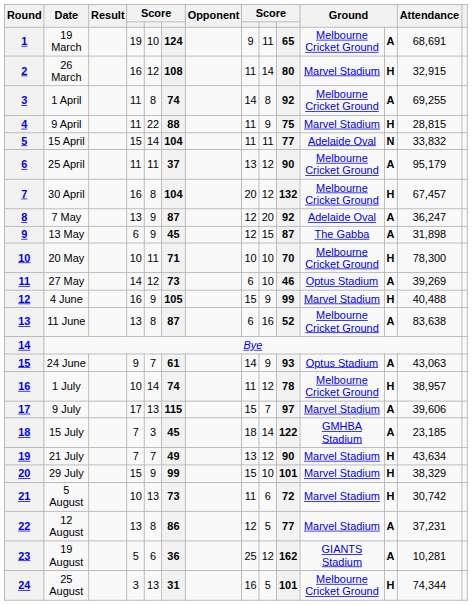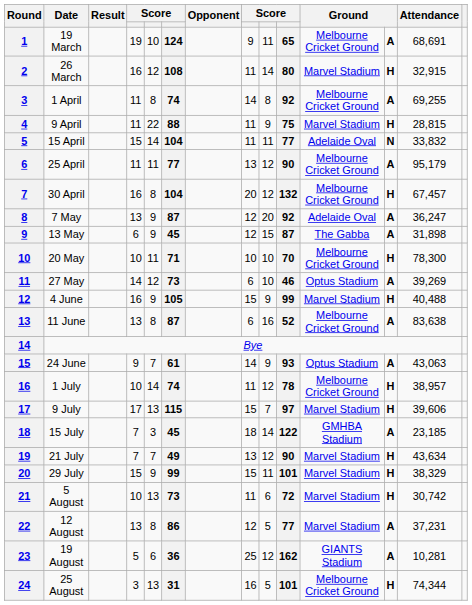25 April | column 6: 37 -> 77
9 July | column 12: A -> H
29 July | column 9: 10 -> 11
